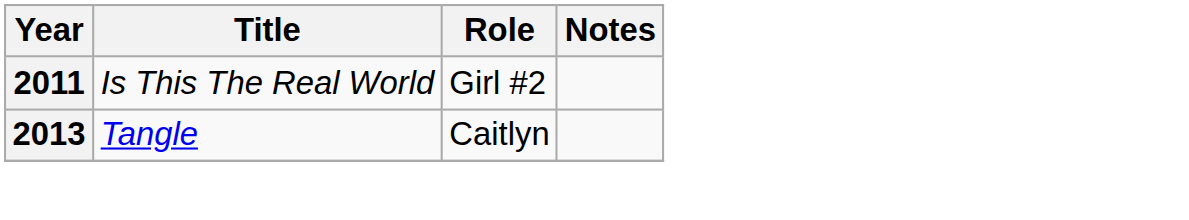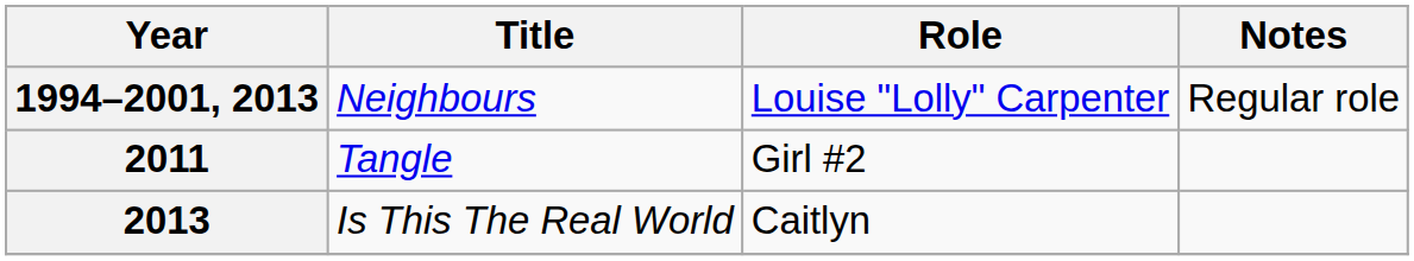+ row: 1994–2001, 2013 | Neighbours | Louise "Lolly" Carpenter | Regular role
2011 | Title: Is This The Real World -> Tangle
2013 | Title: Tangle -> Is This The Real World
